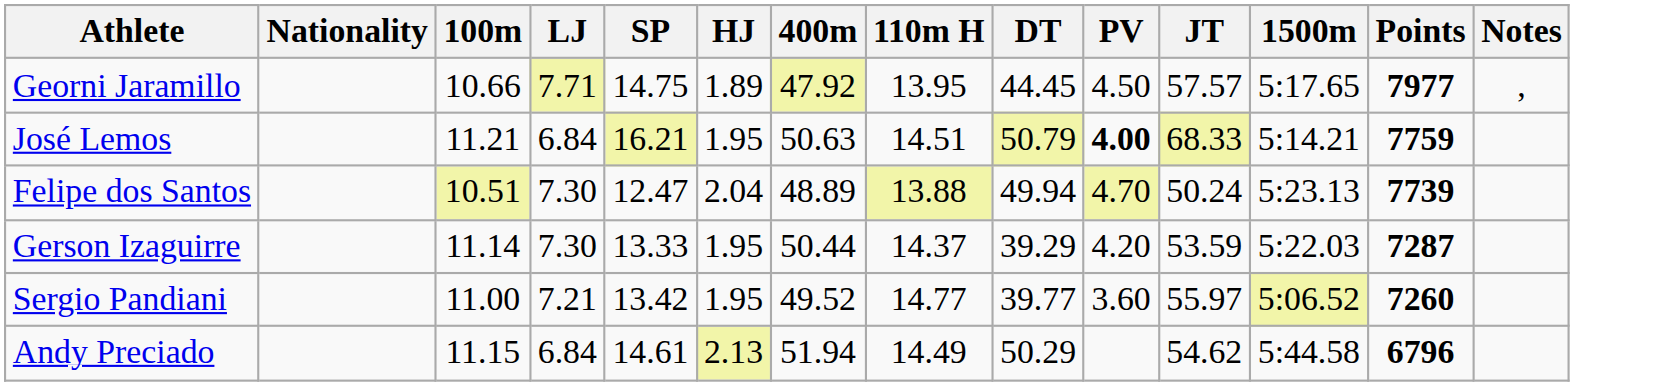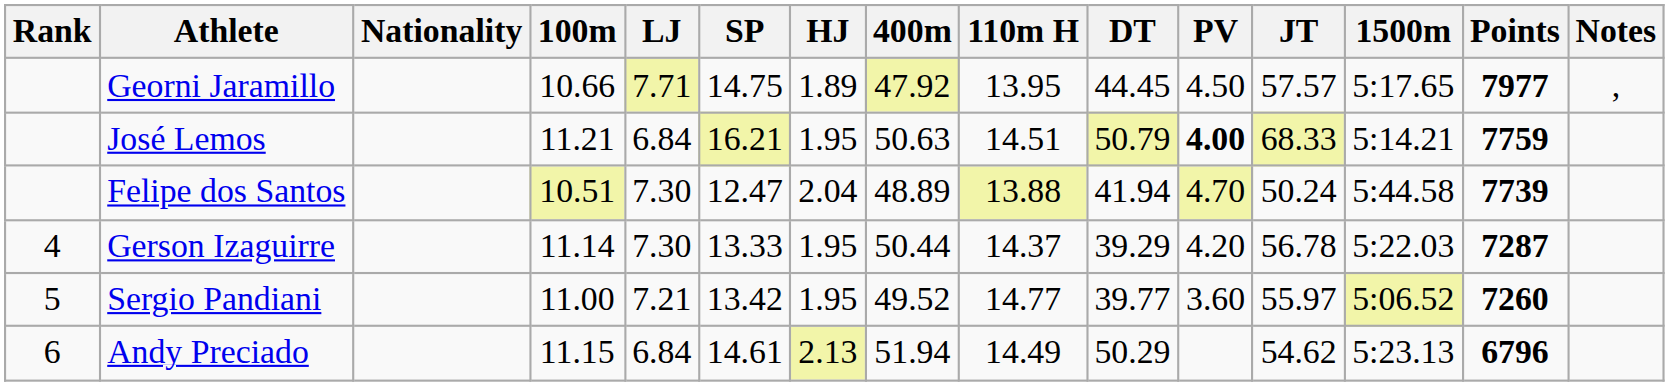+ column: Rank | 4 | 5 | 6
Felipe dos Santos | DT: 49.94 -> 41.94
Felipe dos Santos | 1500m: 5:23.13 -> 5:44.58
Gerson Izaguirre | JT: 53.59 -> 56.78
Andy Preciado | 1500m: 5:44.58 -> 5:23.13
